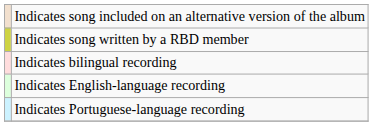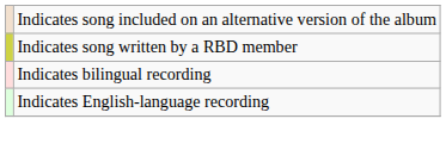- row: Indicates Portuguese-language recording
